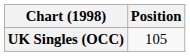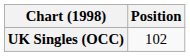UK Singles (OCC) | Position: 105 -> 102
